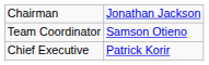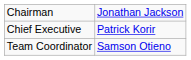rows swapped: Chief Executive <-> Team Coordinator
